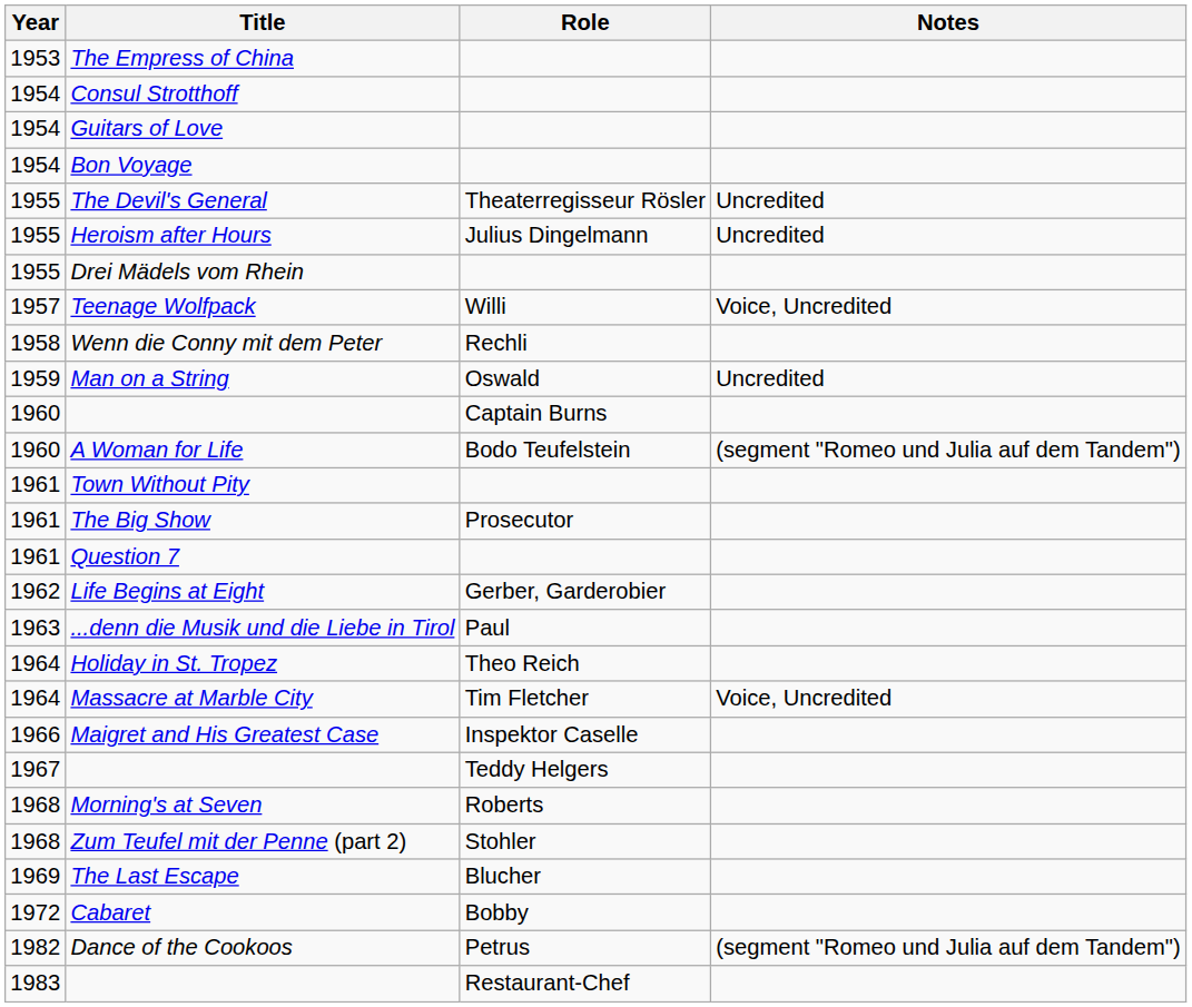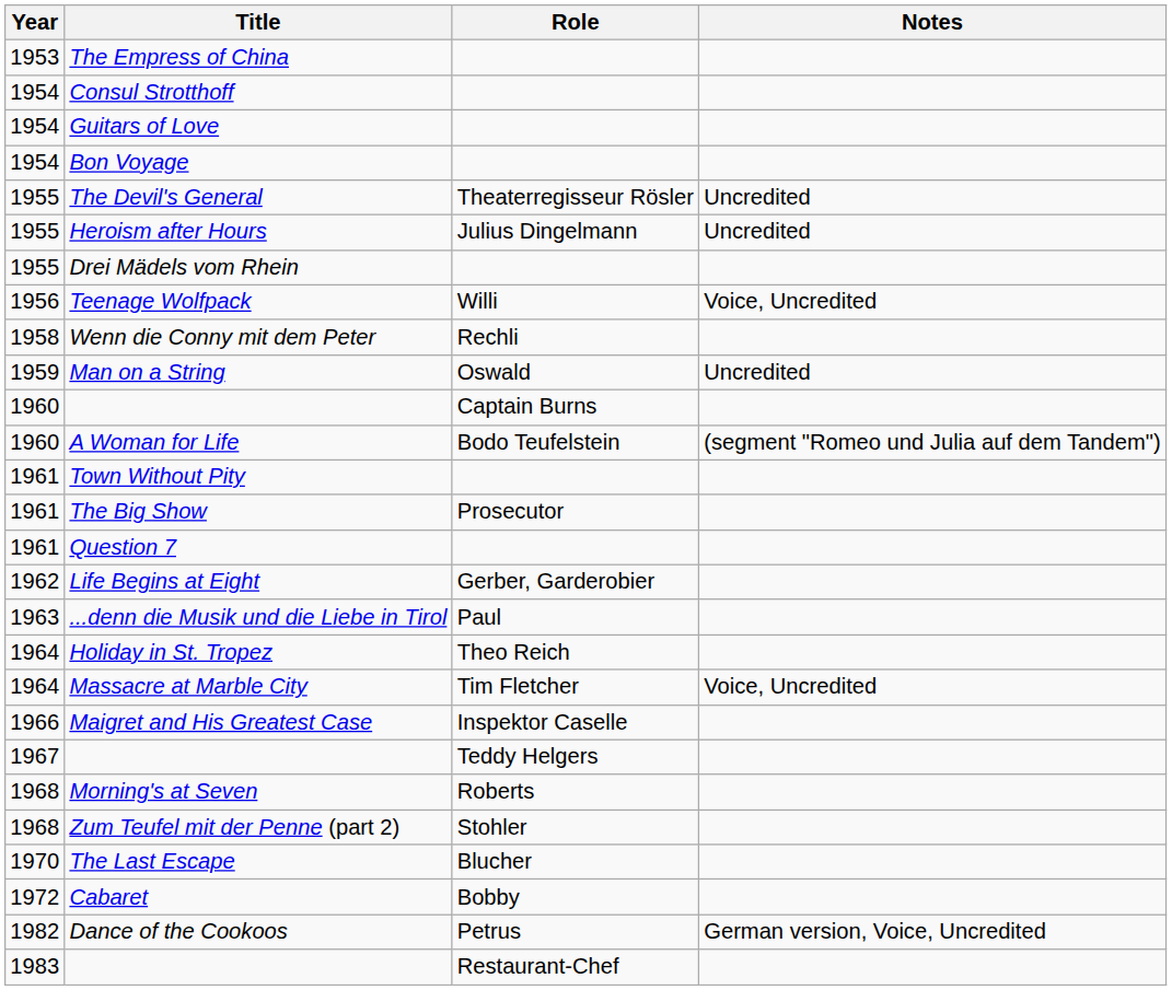Teenage Wolfpack | Year: 1957 -> 1956
The Last Escape | Year: 1969 -> 1970
Dance of the Cookoos | Notes: (segment "Romeo und Julia auf dem Tandem") -> German version, Voice, Uncredited
